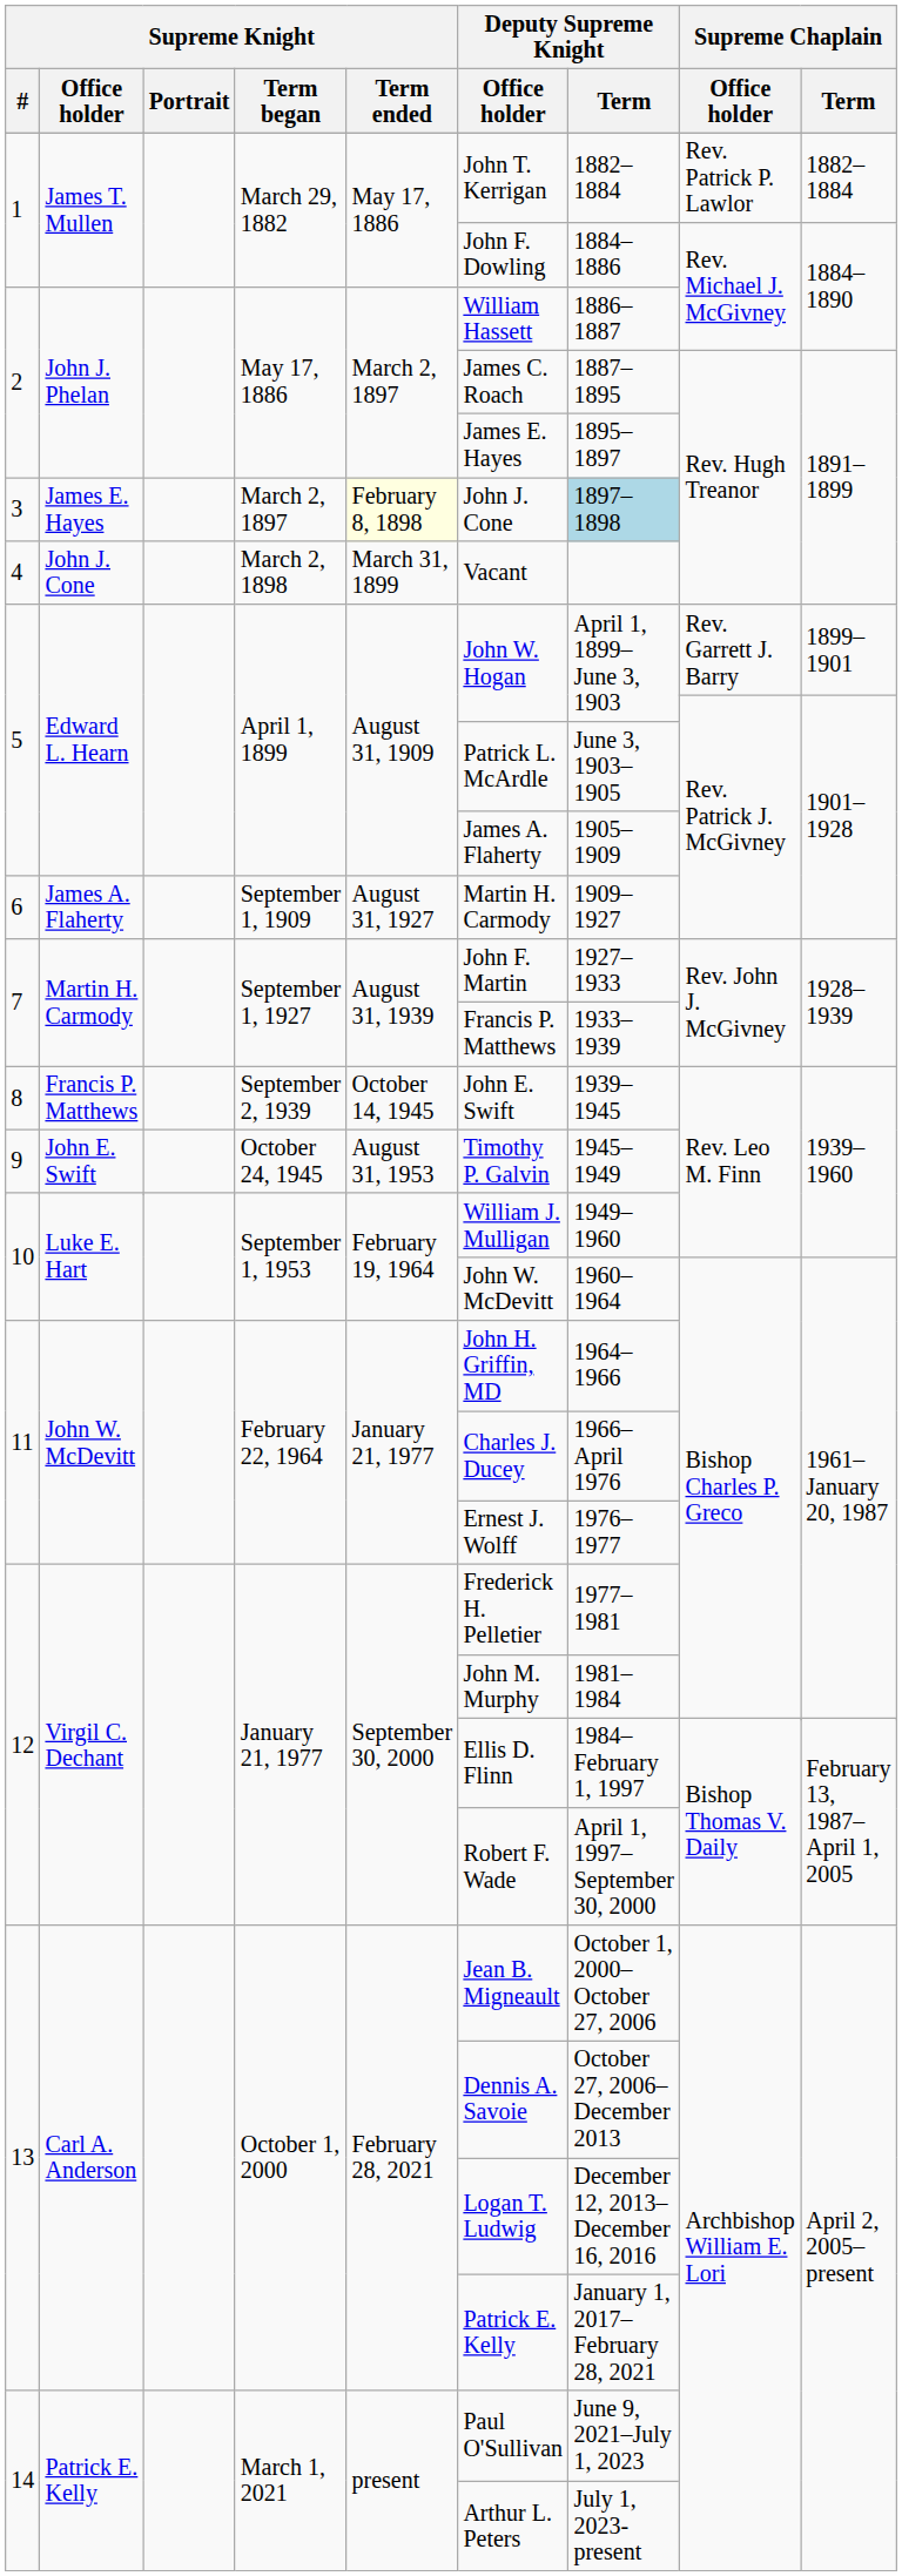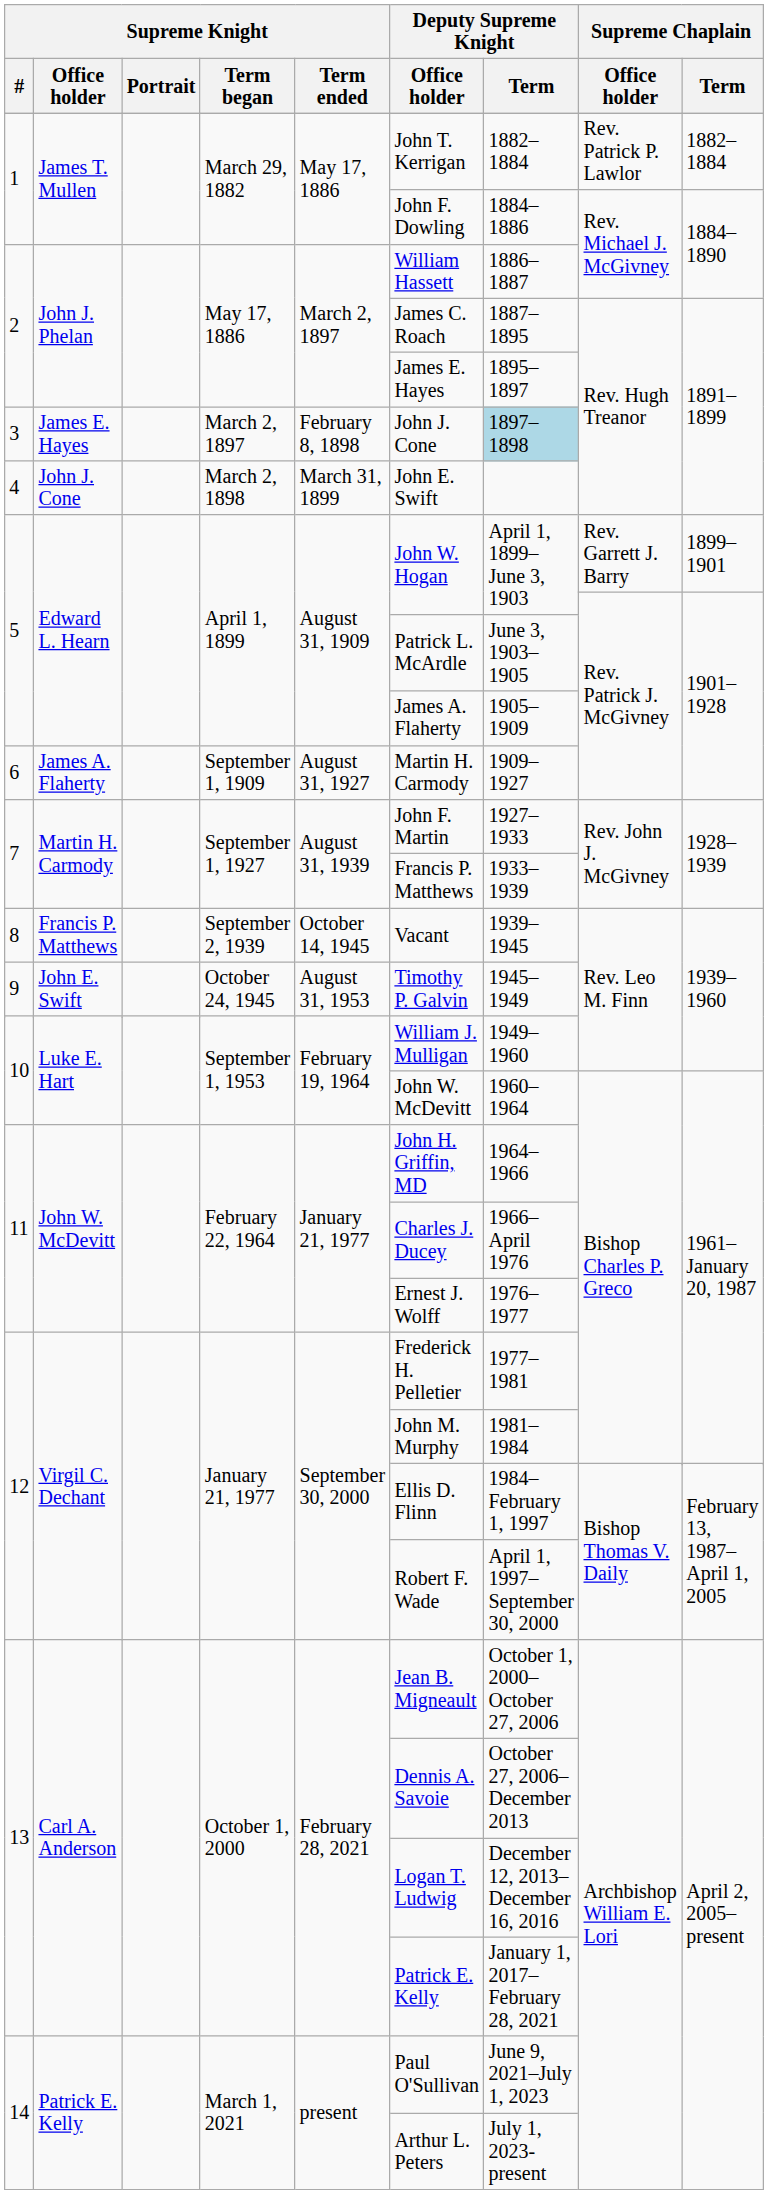3 | Supreme Knight / Term ended: lightyellow background -> no background
4 | Deputy Supreme Knight / Office holder: Vacant -> John E. Swift
8 | Deputy Supreme Knight / Office holder: John E. Swift -> Vacant
